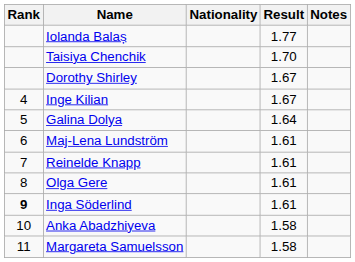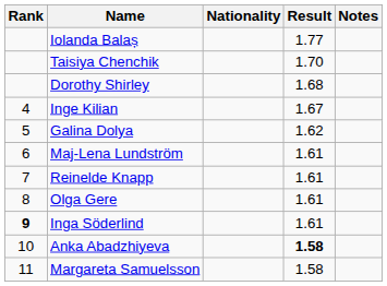Dorothy Shirley | Result: 1.67 -> 1.68
Galina Dolya | Result: 1.64 -> 1.62
Anka Abadzhiyeva | Result: normal -> bold
